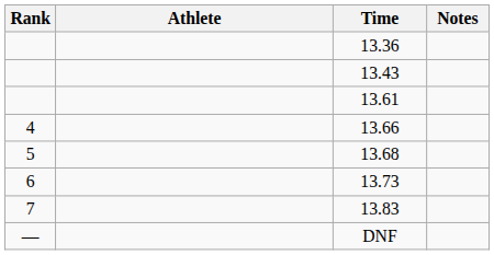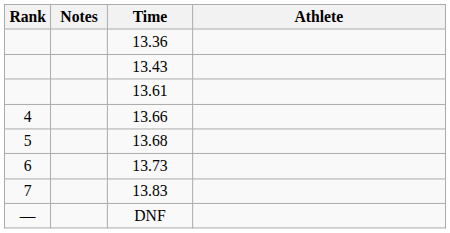columns swapped: Athlete <-> Notes
